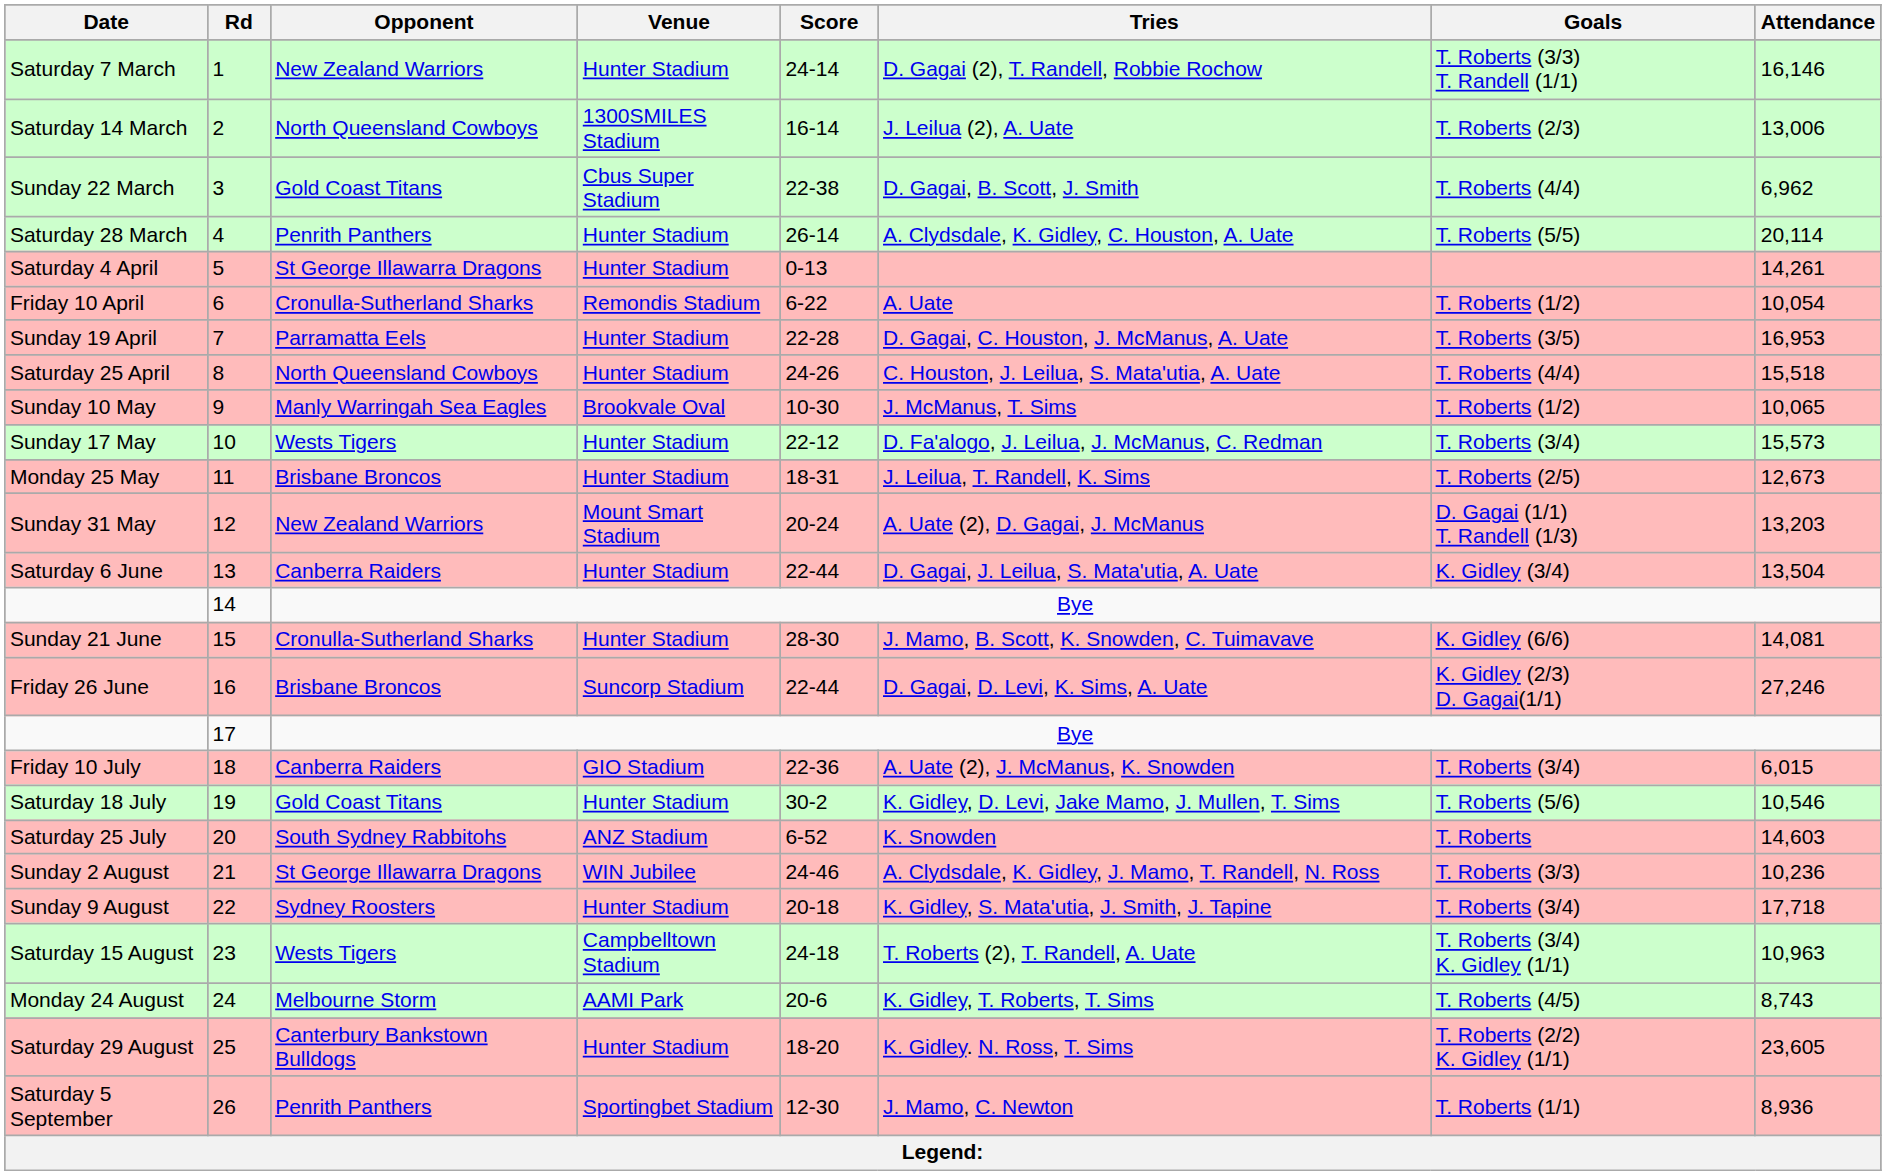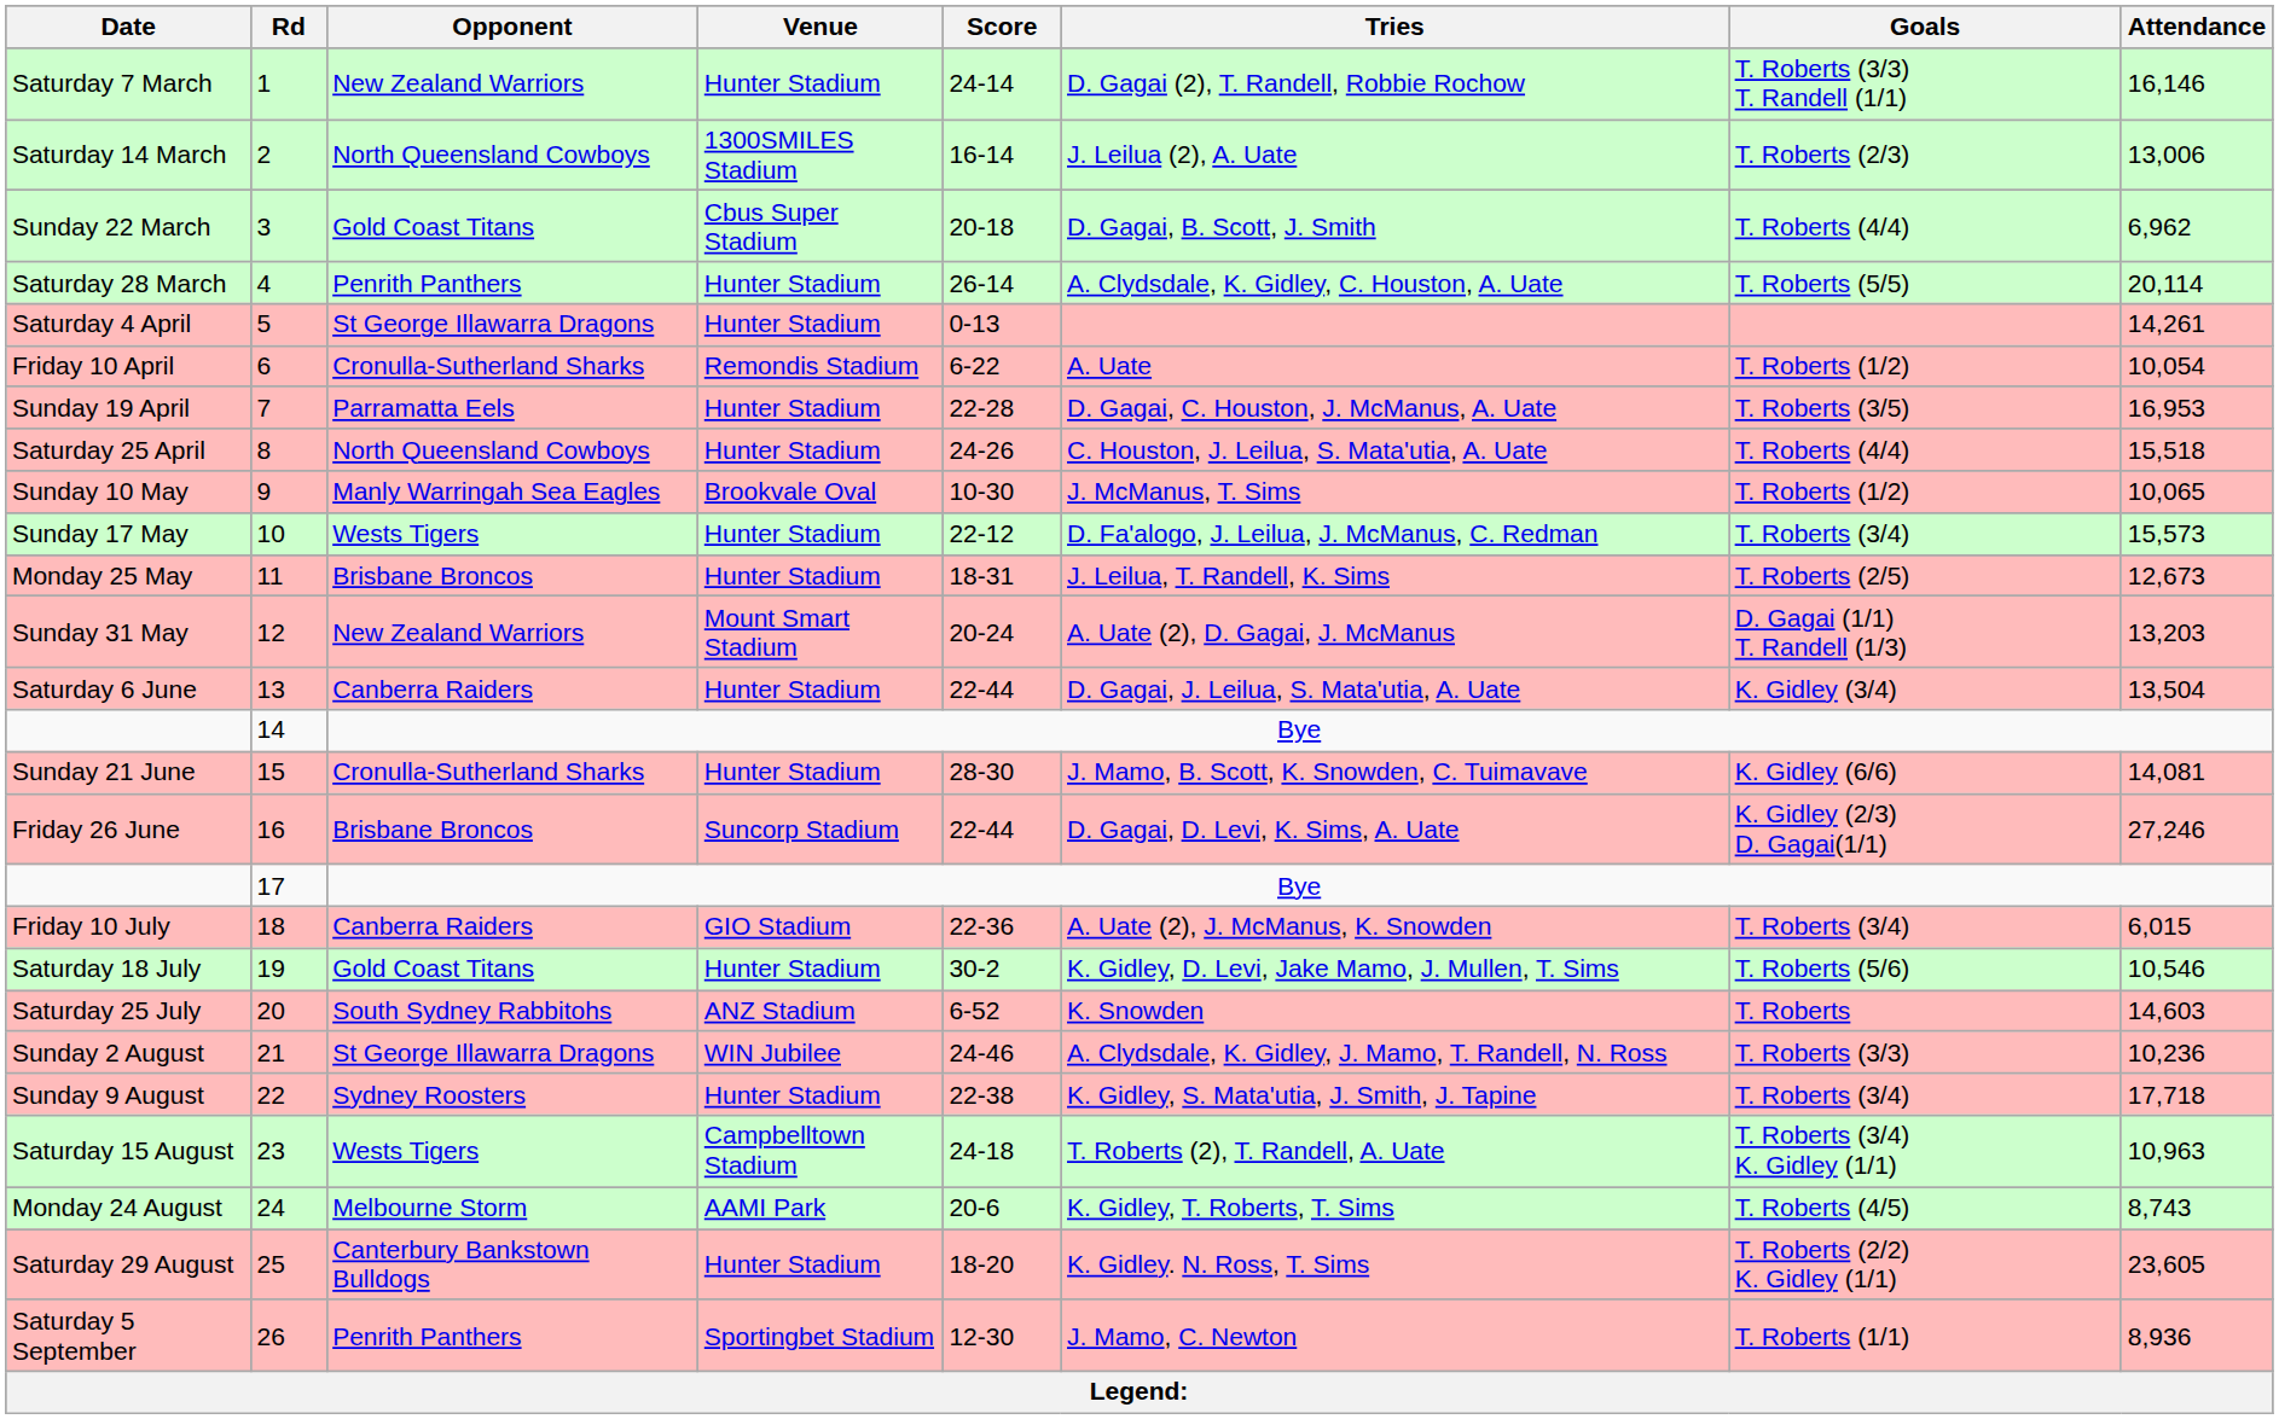Sunday 22 March | Score: 22-38 -> 20-18
Sunday 9 August | Score: 20-18 -> 22-38
